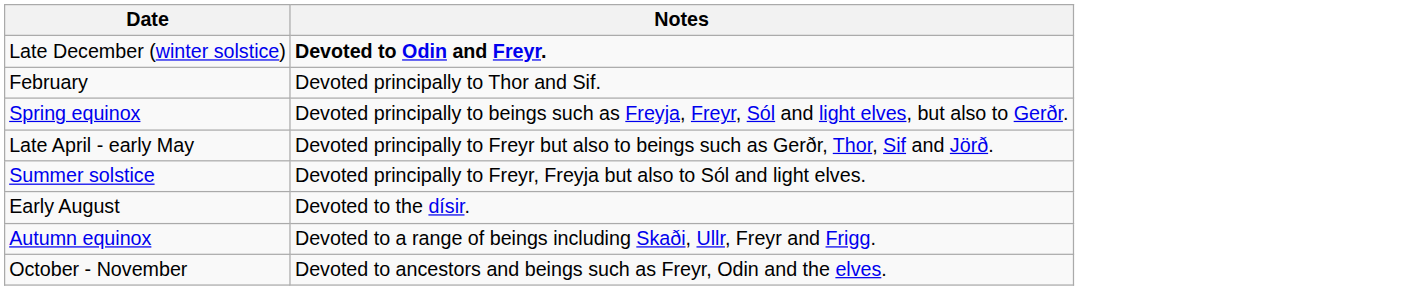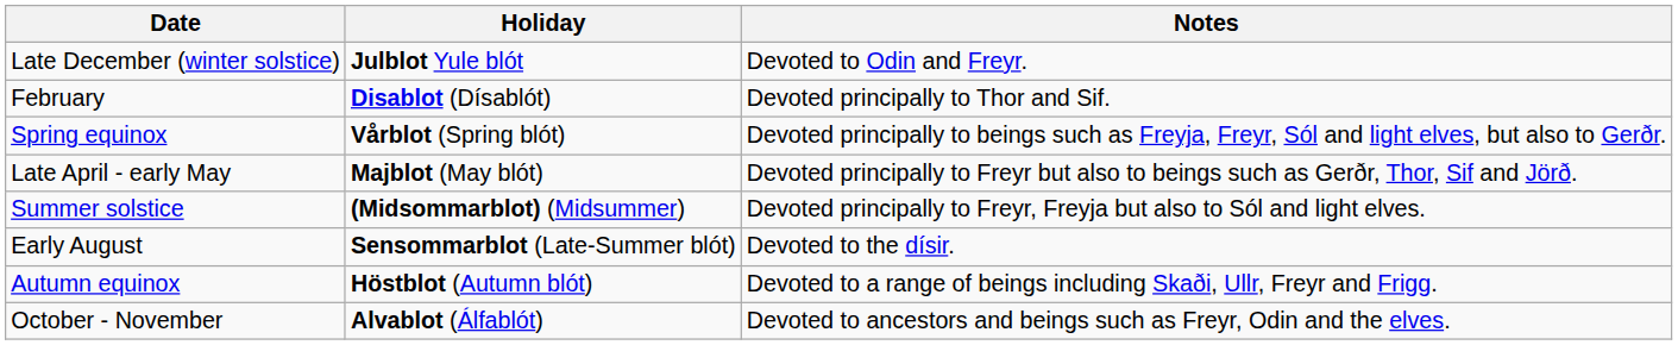+ column: Holiday | Julblot Yule blót | Disablot (Dísablót) | Vårblot (Spring blót) | Majblot (May blót) | (Midsommarblot) (Midsummer) | Sensommarblot (Late-Summer blót) | Höstblot (Autumn blót) | Alvablot (Álfablót)
Late December (winter solstice) | Notes: bold -> normal
